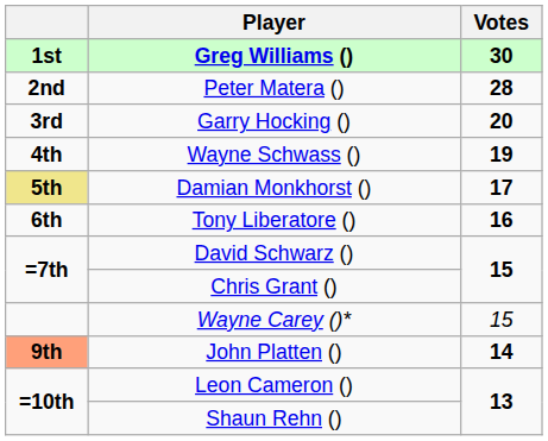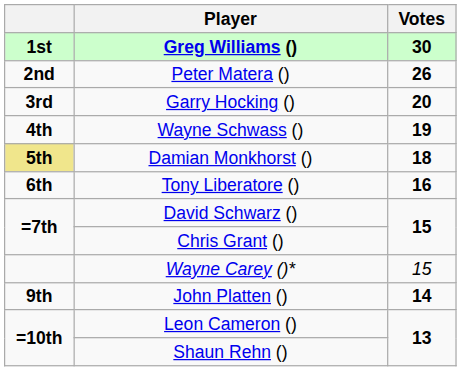Peter Matera () | Votes: 28 -> 26
Damian Monkhorst () | Votes: 17 -> 18
John Platten () | column 1: lightsalmon background -> no background
